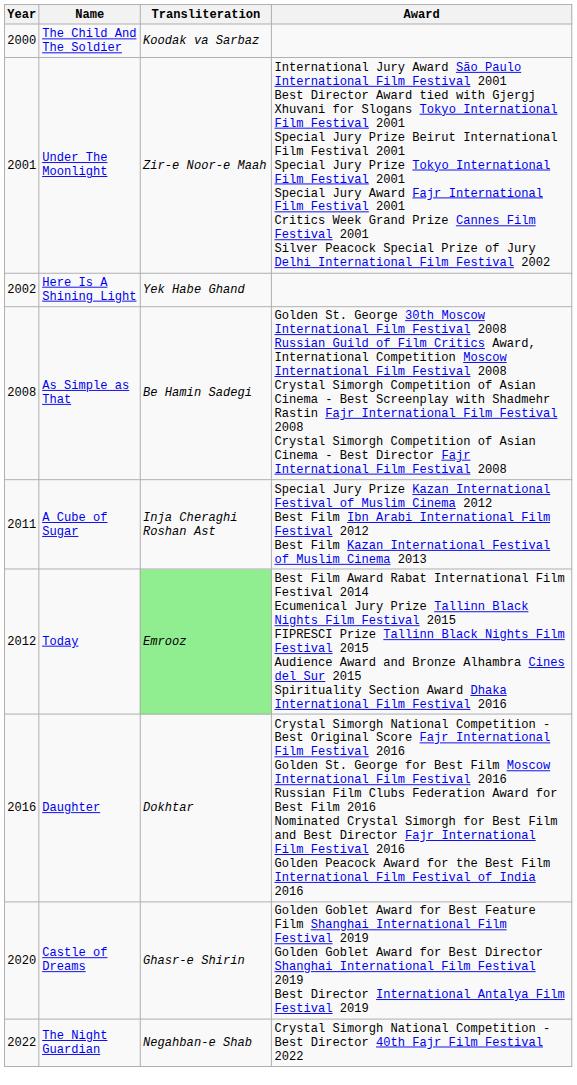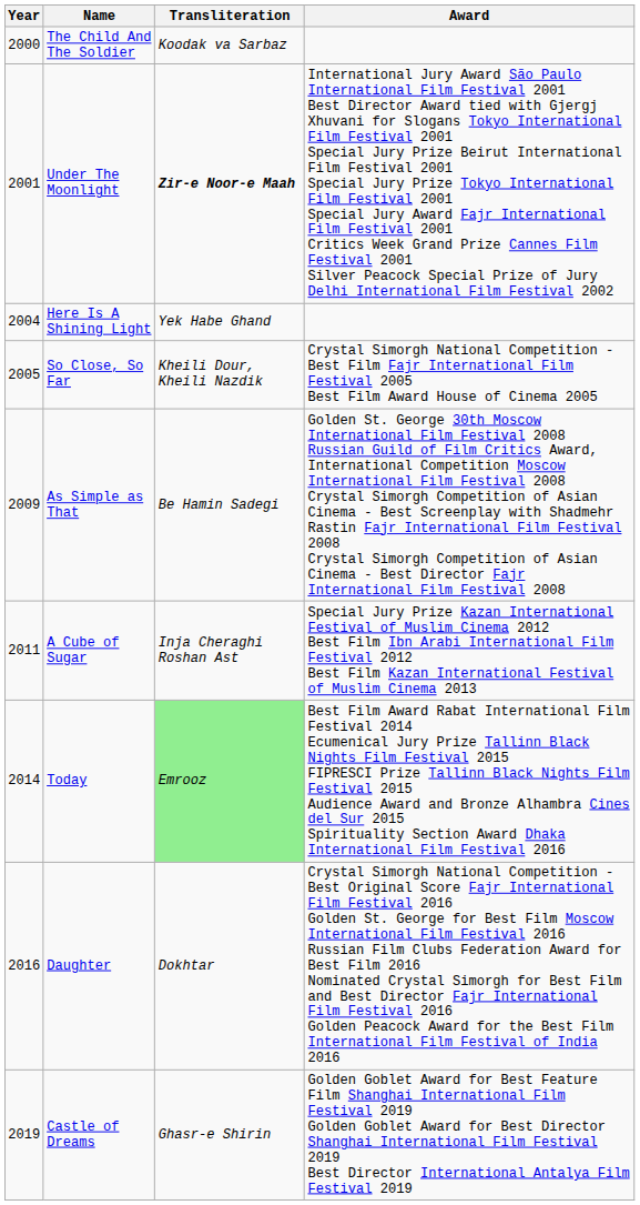Under The Moonlight | Transliteration: normal -> bold
Here Is A Shining Light | Year: 2002 -> 2004
+ row: 2005 | So Close, So Far | Kheili Dour, Kheili Nazdik | Crystal Simorgh National Competition - Best Film Fajr International Film Festival 2005 Best Film Award House of Cinema 2005
As Simple as That | Year: 2008 -> 2009
Today | Year: 2012 -> 2014
Castle of Dreams | Year: 2020 -> 2019
- row: 2022 | The Night Guardian | Negahban-e Shab | Crystal Simorgh National Competition - Best Director 40th Fajr Film Festival 2022
